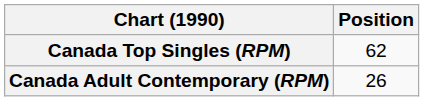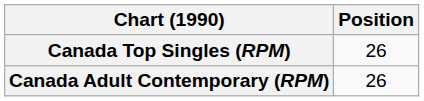Canada Top Singles (RPM) | Position: 62 -> 26
